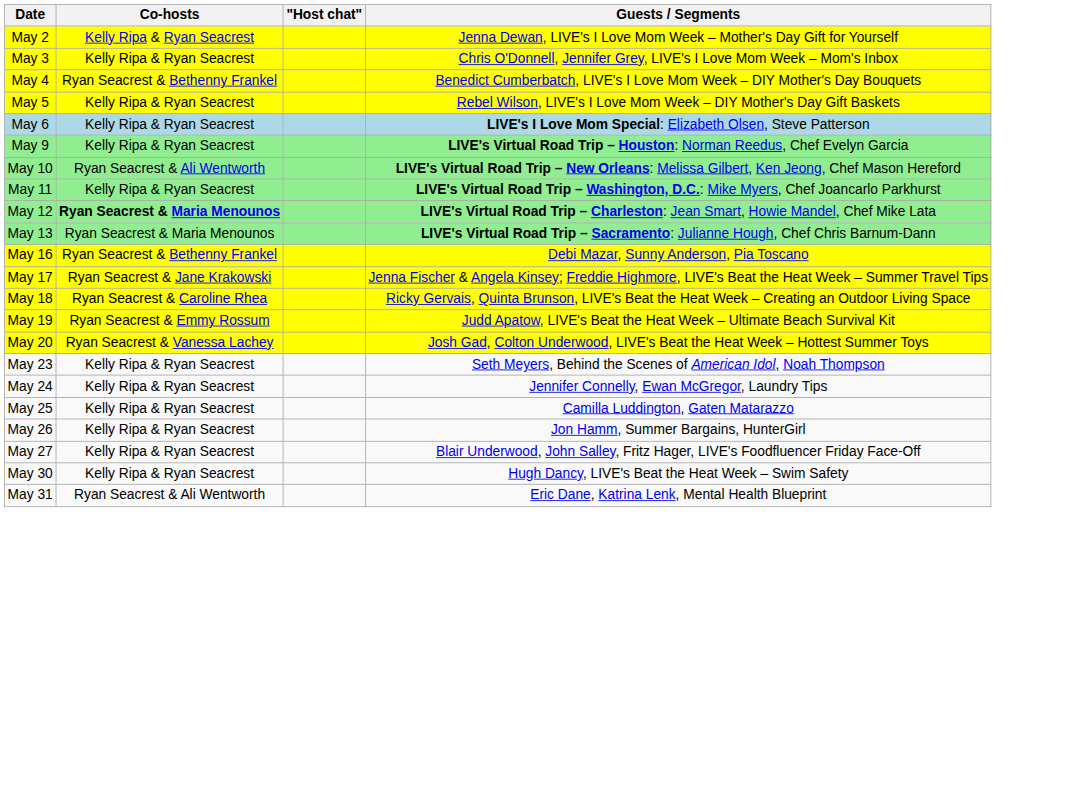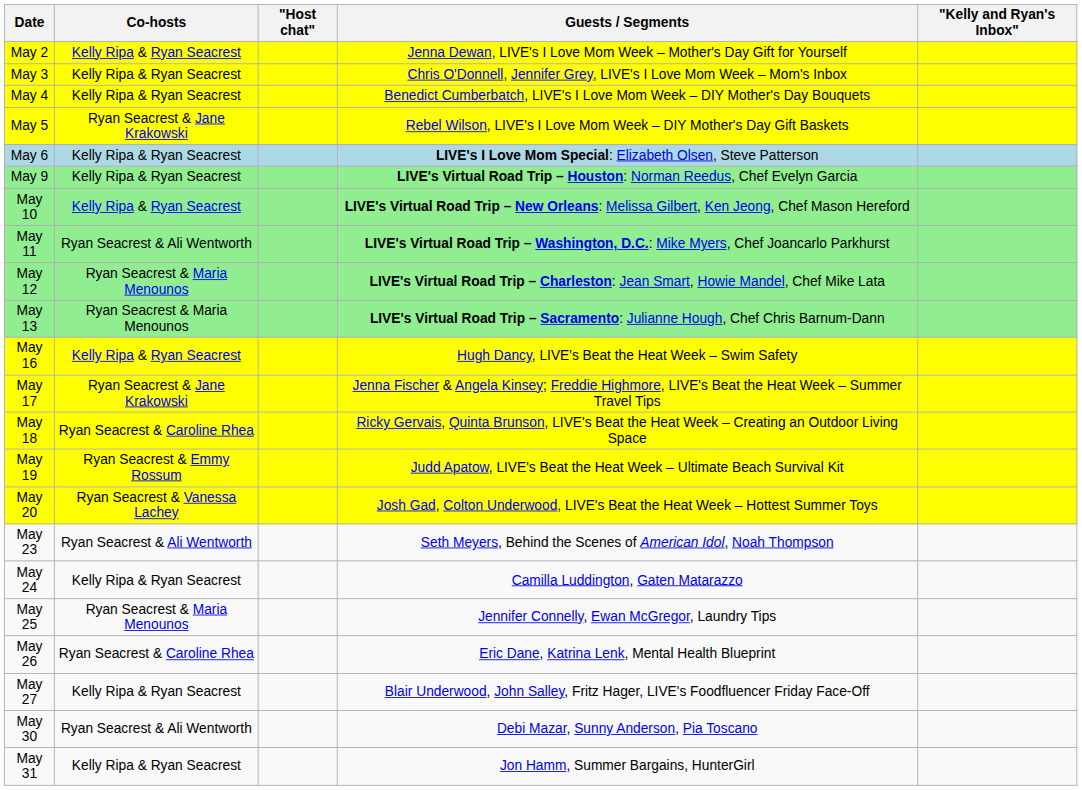+ column: "Kelly and Ryan's Inbox"
May 4 | Co-hosts: Ryan Seacrest & Bethenny Frankel -> Kelly Ripa & Ryan Seacrest
May 5 | Co-hosts: Kelly Ripa & Ryan Seacrest -> Ryan Seacrest & Jane Krakowski
May 10 | Co-hosts: Ryan Seacrest & Ali Wentworth -> Kelly Ripa & Ryan Seacrest
May 11 | Co-hosts: Kelly Ripa & Ryan Seacrest -> Ryan Seacrest & Ali Wentworth
May 12 | Co-hosts: bold -> normal
May 16 | Co-hosts: Ryan Seacrest & Bethenny Frankel -> Kelly Ripa & Ryan Seacrest
May 16 | Guests / Segments: Debi Mazar, Sunny Anderson, Pia Toscano -> Hugh Dancy, LIVE's Beat the Heat Week – Swim Safety
May 23 | Co-hosts: Kelly Ripa & Ryan Seacrest -> Ryan Seacrest & Ali Wentworth
May 24 | Guests / Segments: Jennifer Connelly, Ewan McGregor, Laundry Tips -> Camilla Luddington, Gaten Matarazzo
May 25 | Co-hosts: Kelly Ripa & Ryan Seacrest -> Ryan Seacrest & Maria Menounos
May 25 | Guests / Segments: Camilla Luddington, Gaten Matarazzo -> Jennifer Connelly, Ewan McGregor, Laundry Tips
May 26 | Co-hosts: Kelly Ripa & Ryan Seacrest -> Ryan Seacrest & Caroline Rhea
May 26 | Guests / Segments: Jon Hamm, Summer Bargains, HunterGirl -> Eric Dane, Katrina Lenk, Mental Health Blueprint
May 30 | Co-hosts: Kelly Ripa & Ryan Seacrest -> Ryan Seacrest & Ali Wentworth
May 30 | Guests / Segments: Hugh Dancy, LIVE's Beat the Heat Week – Swim Safety -> Debi Mazar, Sunny Anderson, Pia Toscano
May 31 | Co-hosts: Ryan Seacrest & Ali Wentworth -> Kelly Ripa & Ryan Seacrest
May 31 | Guests / Segments: Eric Dane, Katrina Lenk, Mental Health Blueprint -> Jon Hamm, Summer Bargains, HunterGirl
